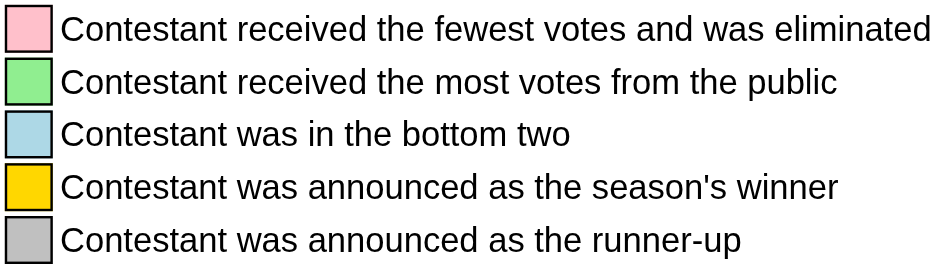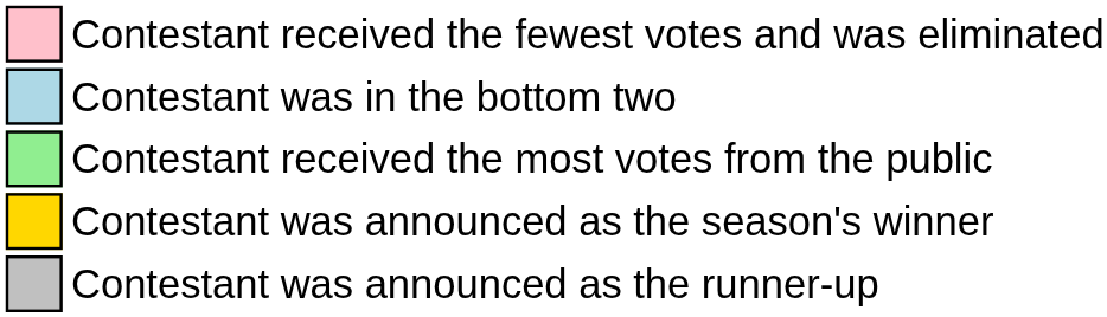rows swapped: Contestant was in the bottom two <-> Contestant received the most votes from the public
